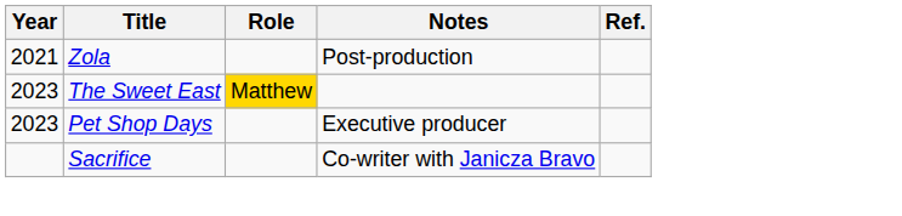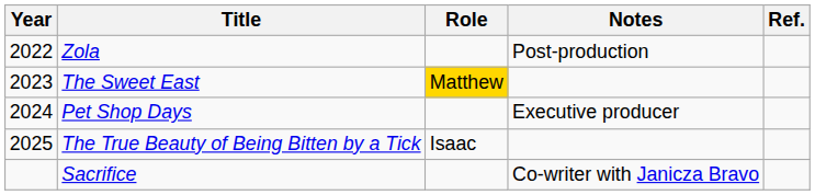Zola | Year: 2021 -> 2022
Pet Shop Days | Year: 2023 -> 2024
+ row: 2025 | The True Beauty of Being Bitten by a Tick | Isaac
